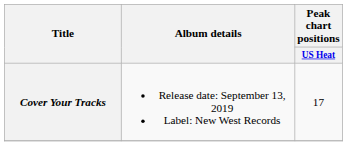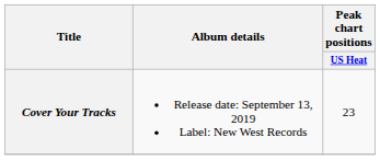Cover Your Tracks | Peak chart positions / US Heat: 17 -> 23
